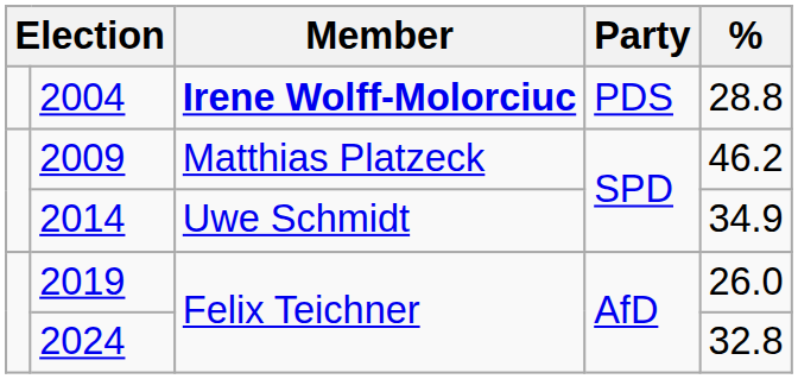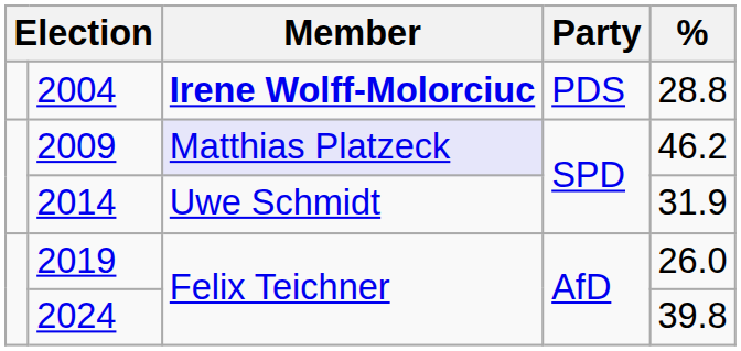2009 | Member: no background -> lavender background
2014 | %: 34.9 -> 31.9
2024 | %: 32.8 -> 39.8
